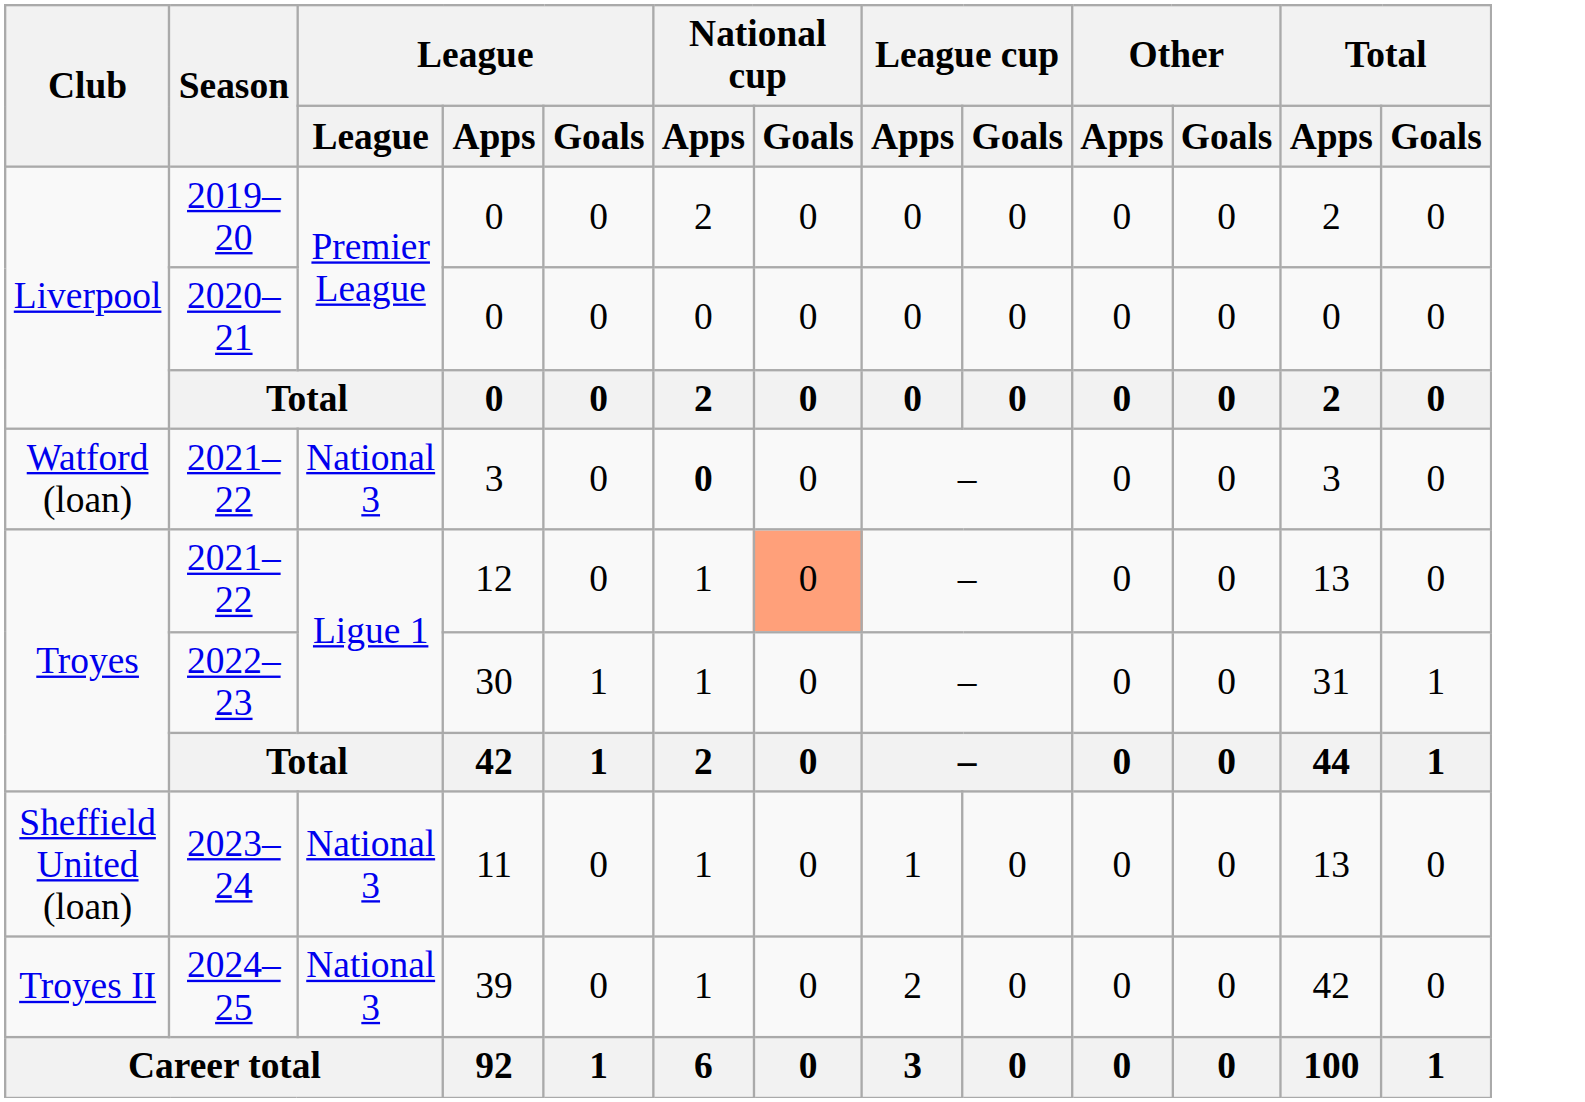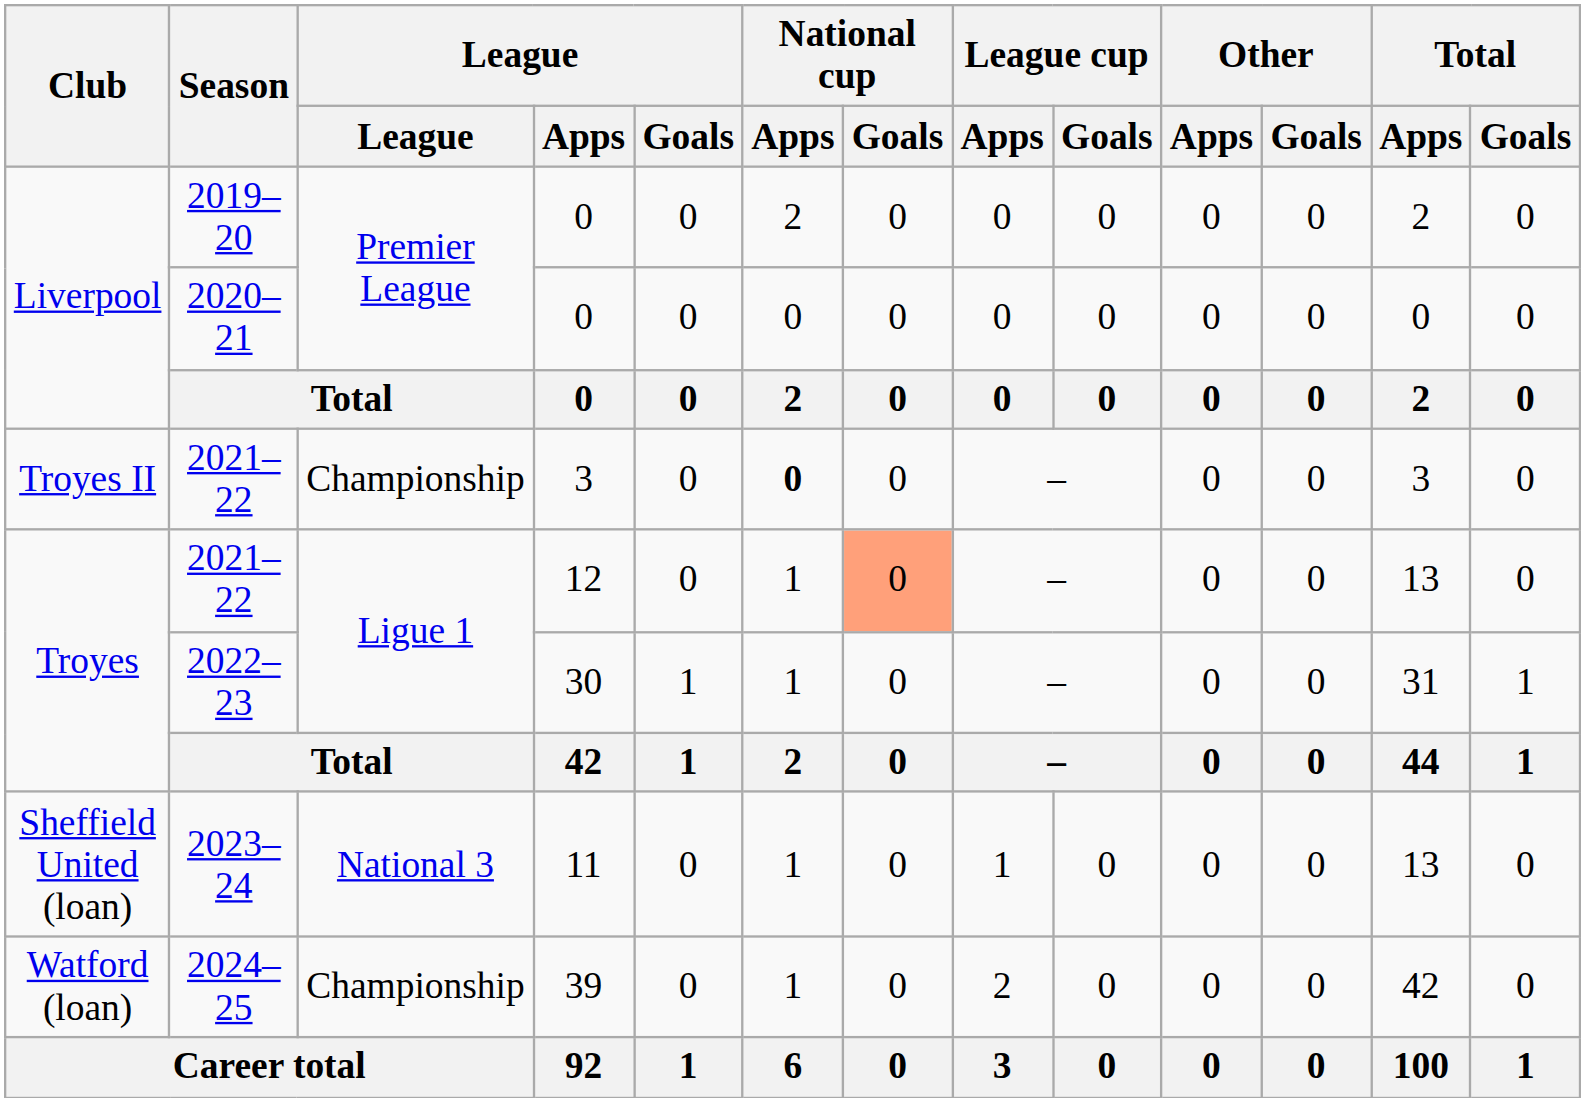2021–22 / 3 | Club: Watford (loan) -> Troyes II
2021–22 / 3 | League: National 3 -> Championship
2024–25 | Club: Troyes II -> Watford (loan)
2024–25 | League: National 3 -> Championship
